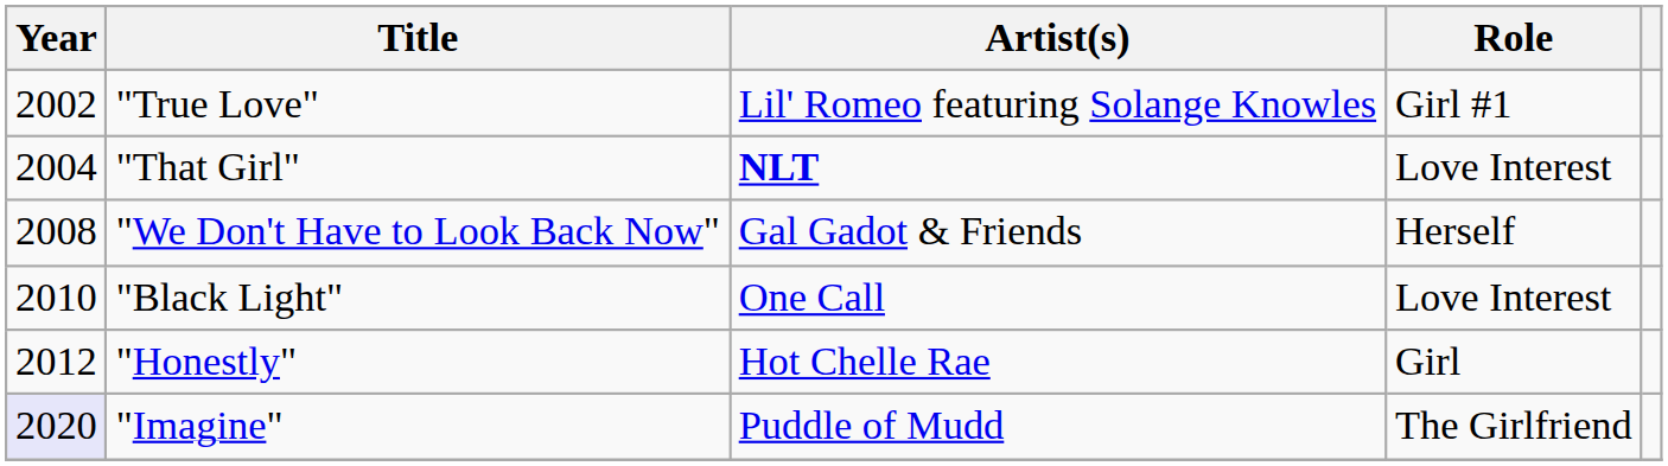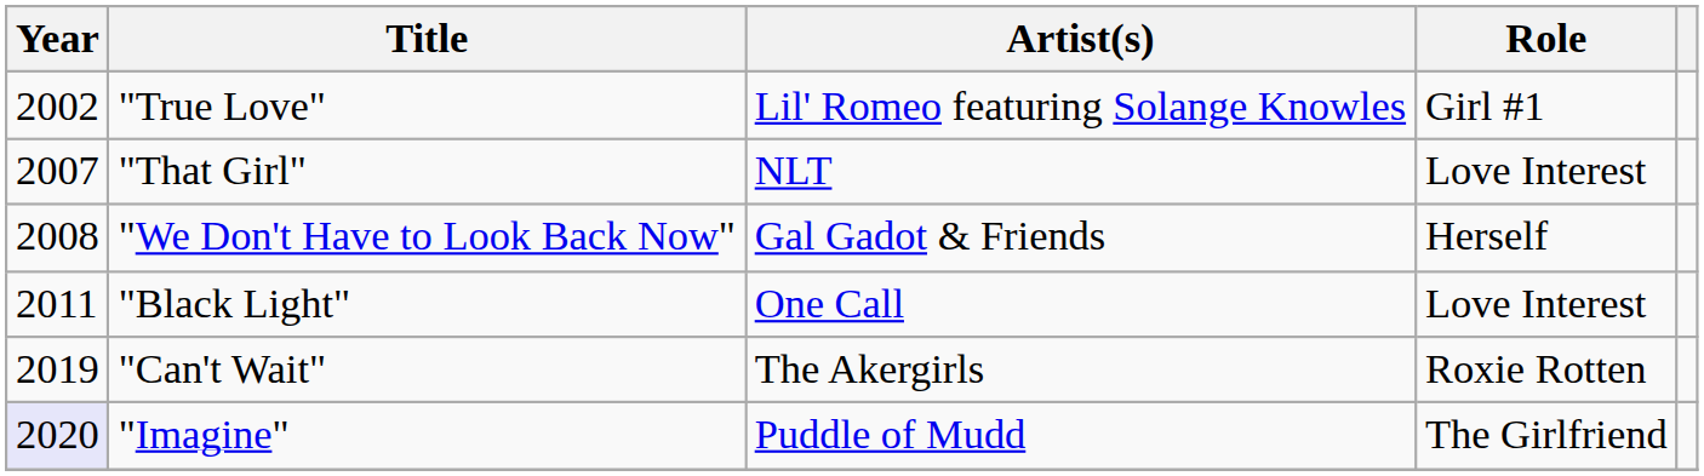"That Girl" | Year: 2004 -> 2007
"That Girl" | Artist(s): bold -> normal
"Black Light" | Year: 2010 -> 2011
- row: 2012 | "Honestly" | Hot Chelle Rae | Girl
+ row: 2019 | "Can't Wait" | The Akergirls | Roxie Rotten
